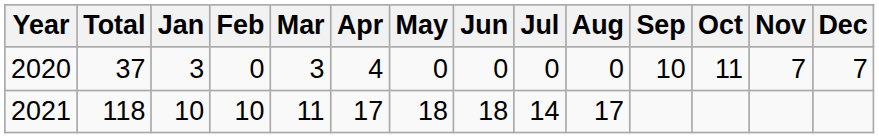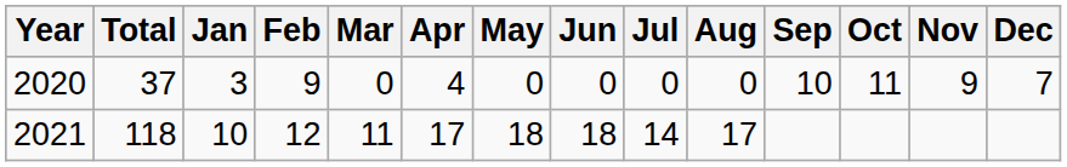2020 | Feb: 0 -> 9
2020 | Mar: 3 -> 0
2020 | Nov: 7 -> 9
2021 | Feb: 10 -> 12
